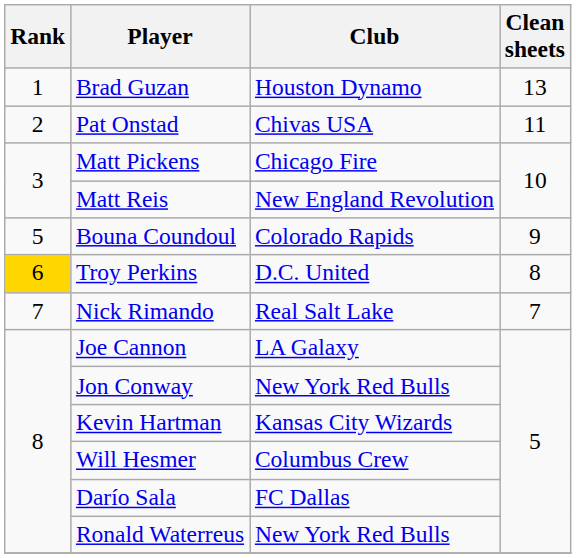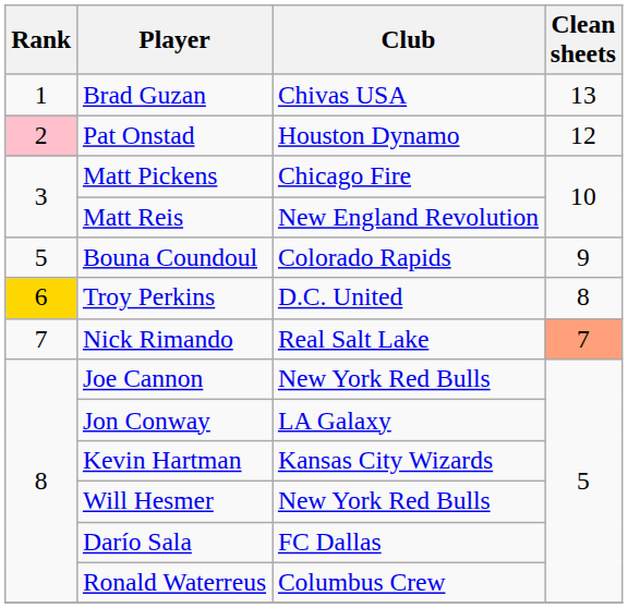Brad Guzan | Club: Houston Dynamo -> Chivas USA
Pat Onstad | Rank: no background -> pink background
Pat Onstad | Club: Chivas USA -> Houston Dynamo
Pat Onstad | Clean sheets: 11 -> 12
Nick Rimando | Clean sheets: no background -> lightsalmon background
Joe Cannon | Club: LA Galaxy -> New York Red Bulls
Jon Conway | Club: New York Red Bulls -> LA Galaxy
Will Hesmer | Club: Columbus Crew -> New York Red Bulls
Ronald Waterreus | Club: New York Red Bulls -> Columbus Crew
